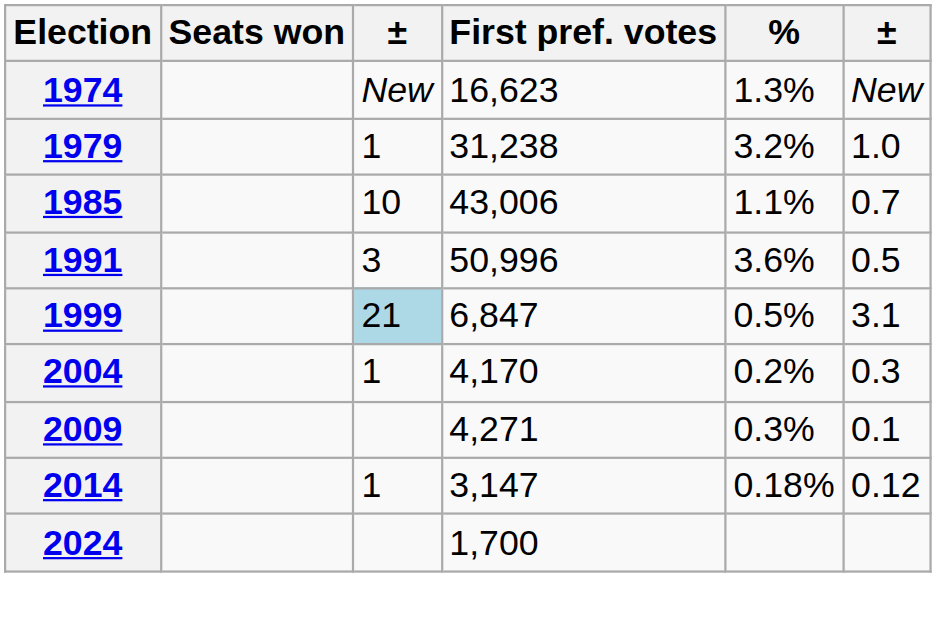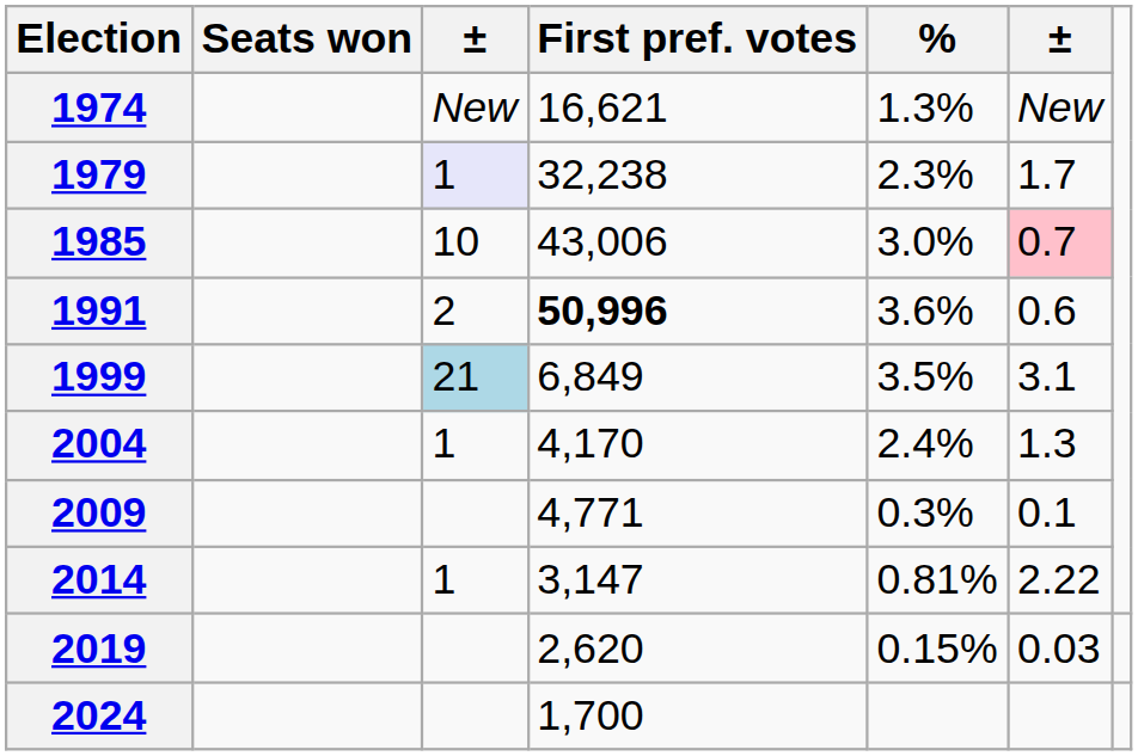1974 | First pref. votes: 16,623 -> 16,621
1979 | column 3: no background -> lavender background
1979 | First pref. votes: 31,238 -> 32,238
1979 | %: 3.2% -> 2.3%
1979 | column 6: 1.0 -> 1.7
1985 | %: 1.1% -> 3.0%
1985 | column 6: no background -> pink background
1991 | column 3: 3 -> 2
1991 | First pref. votes: normal -> bold
1991 | column 6: 0.5 -> 0.6
1999 | First pref. votes: 6,847 -> 6,849
1999 | %: 0.5% -> 3.5%
2004 | %: 0.2% -> 2.4%
2004 | column 6: 0.3 -> 1.3
2009 | First pref. votes: 4,271 -> 4,771
2014 | %: 0.18% -> 0.81%
2014 | column 6: 0.12 -> 2.22
+ row: 2019 | 2,620 | 0.15% | 0.03
